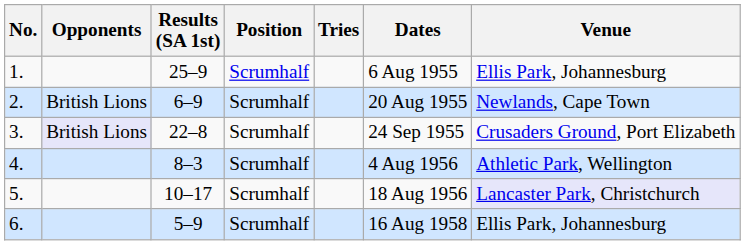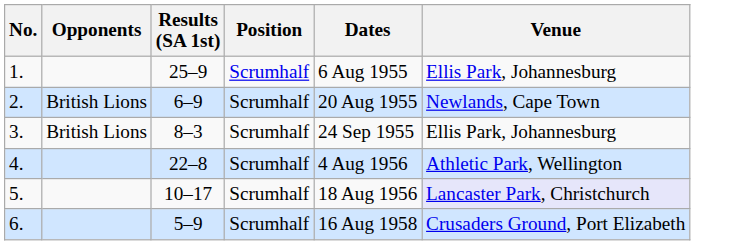- column: Tries
3. | Opponents: lavender background -> no background
3. | Results (SA 1st): 22–8 -> 8–3
3. | Venue: Crusaders Ground, Port Elizabeth -> Ellis Park, Johannesburg
4. | Results (SA 1st): 8–3 -> 22–8
6. | Venue: Ellis Park, Johannesburg -> Crusaders Ground, Port Elizabeth
